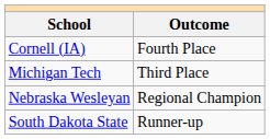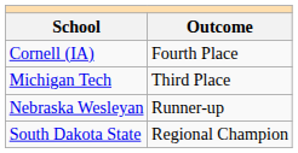Nebraska Wesleyan | Outcome: Regional Champion -> Runner-up
South Dakota State | Outcome: Runner-up -> Regional Champion
